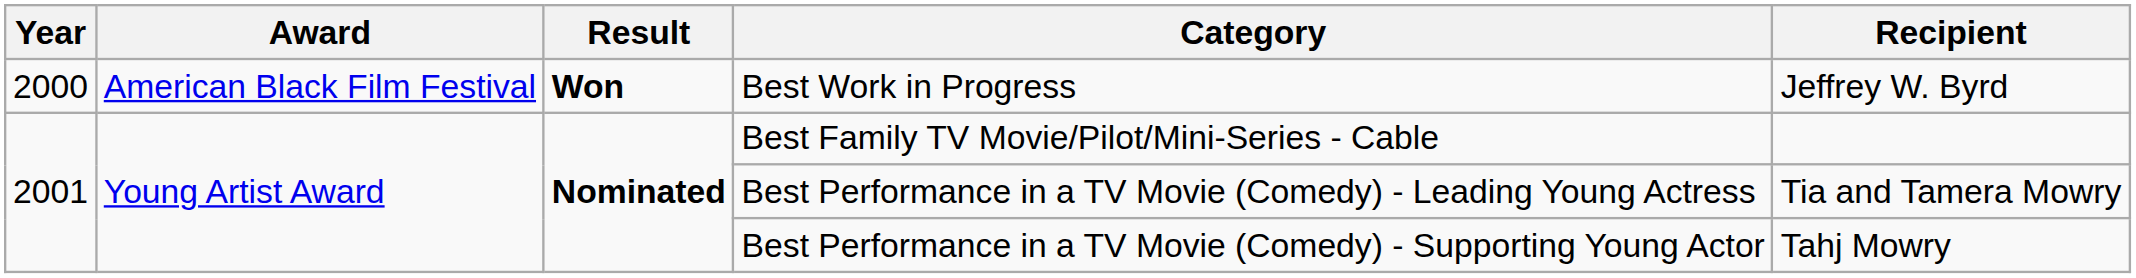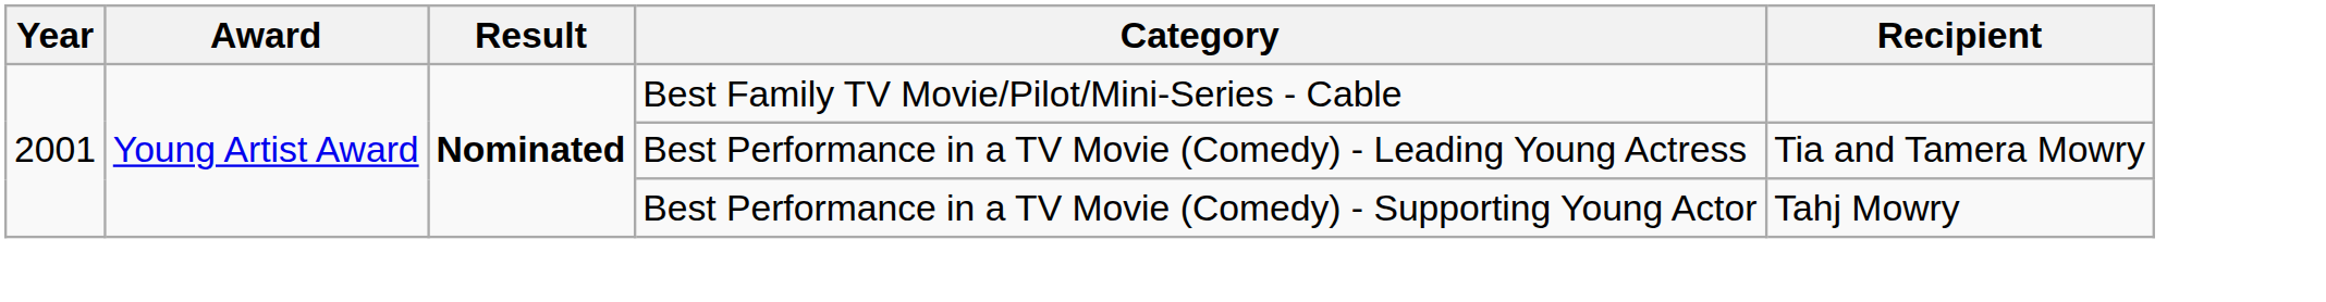- row: 2000 | American Black Film Festival | Won | Best Work in Progress | Jeffrey W. Byrd
